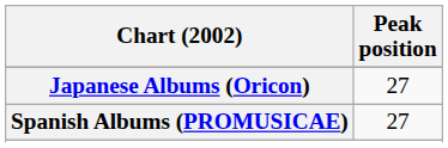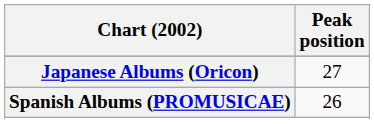Spanish Albums (PROMUSICAE) | Peak position: 27 -> 26
